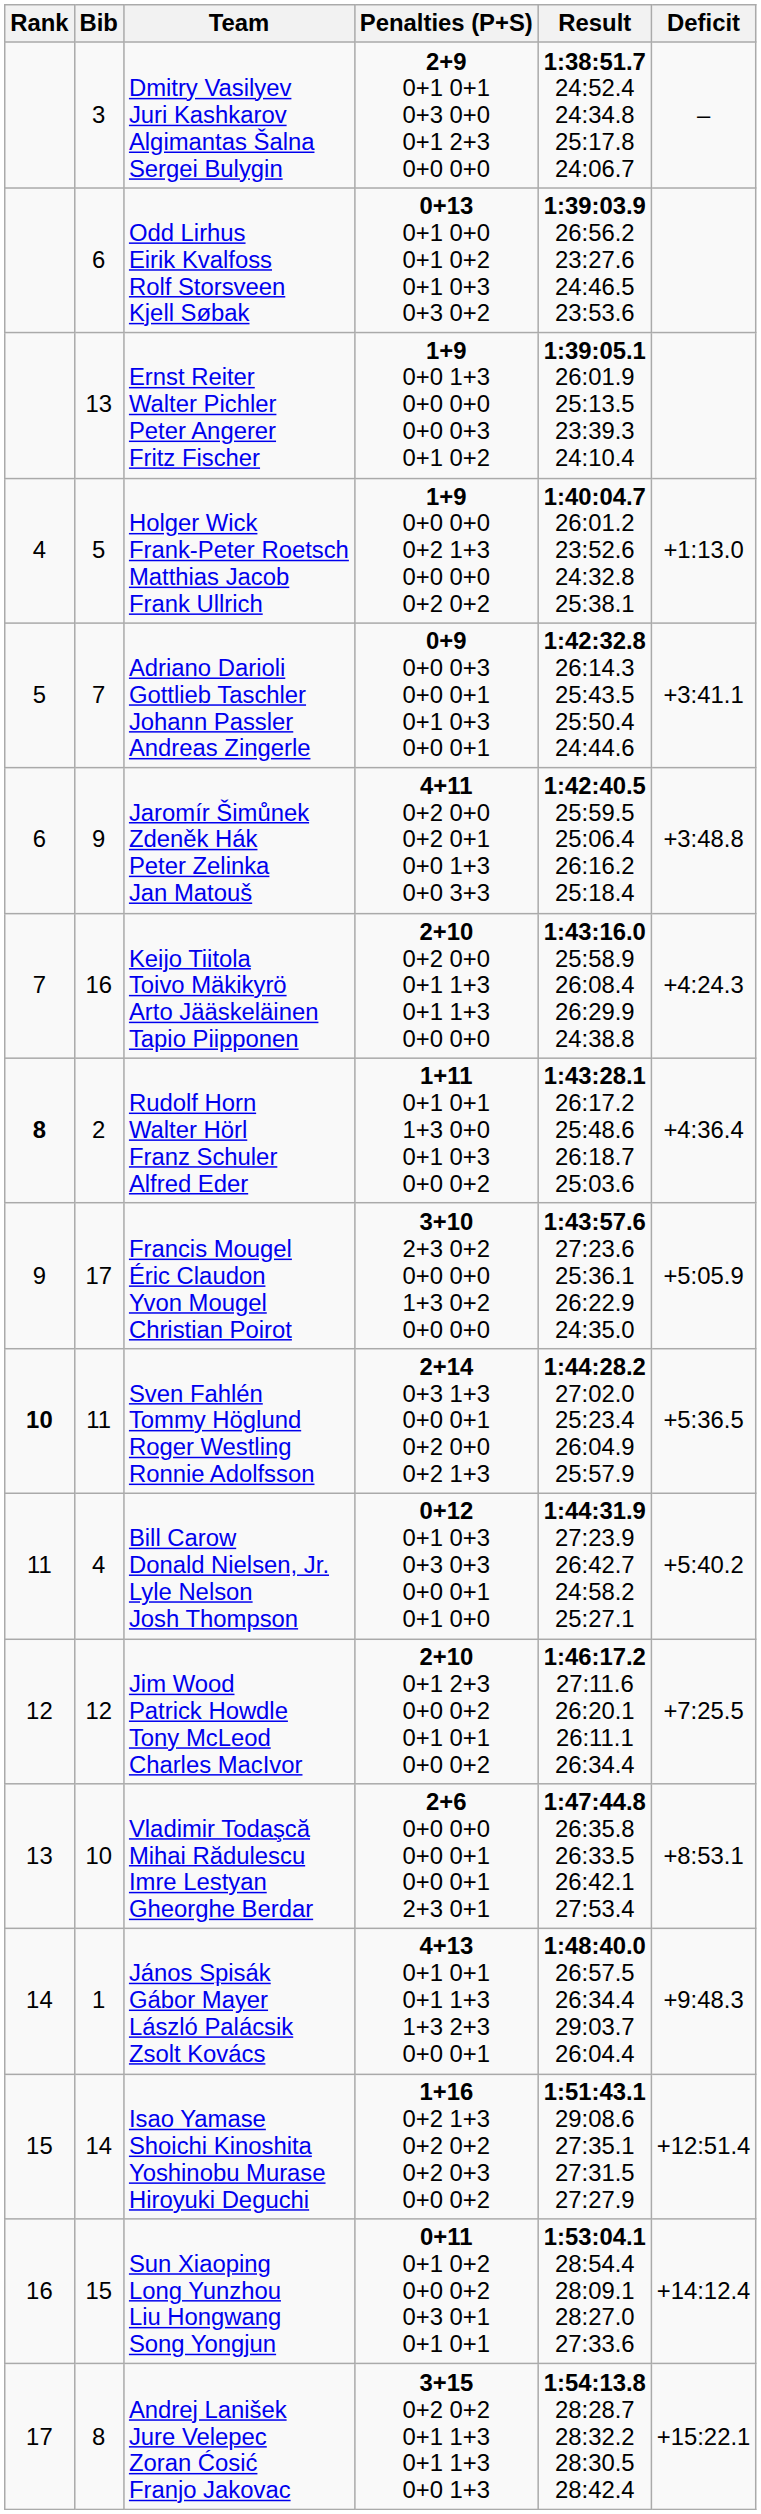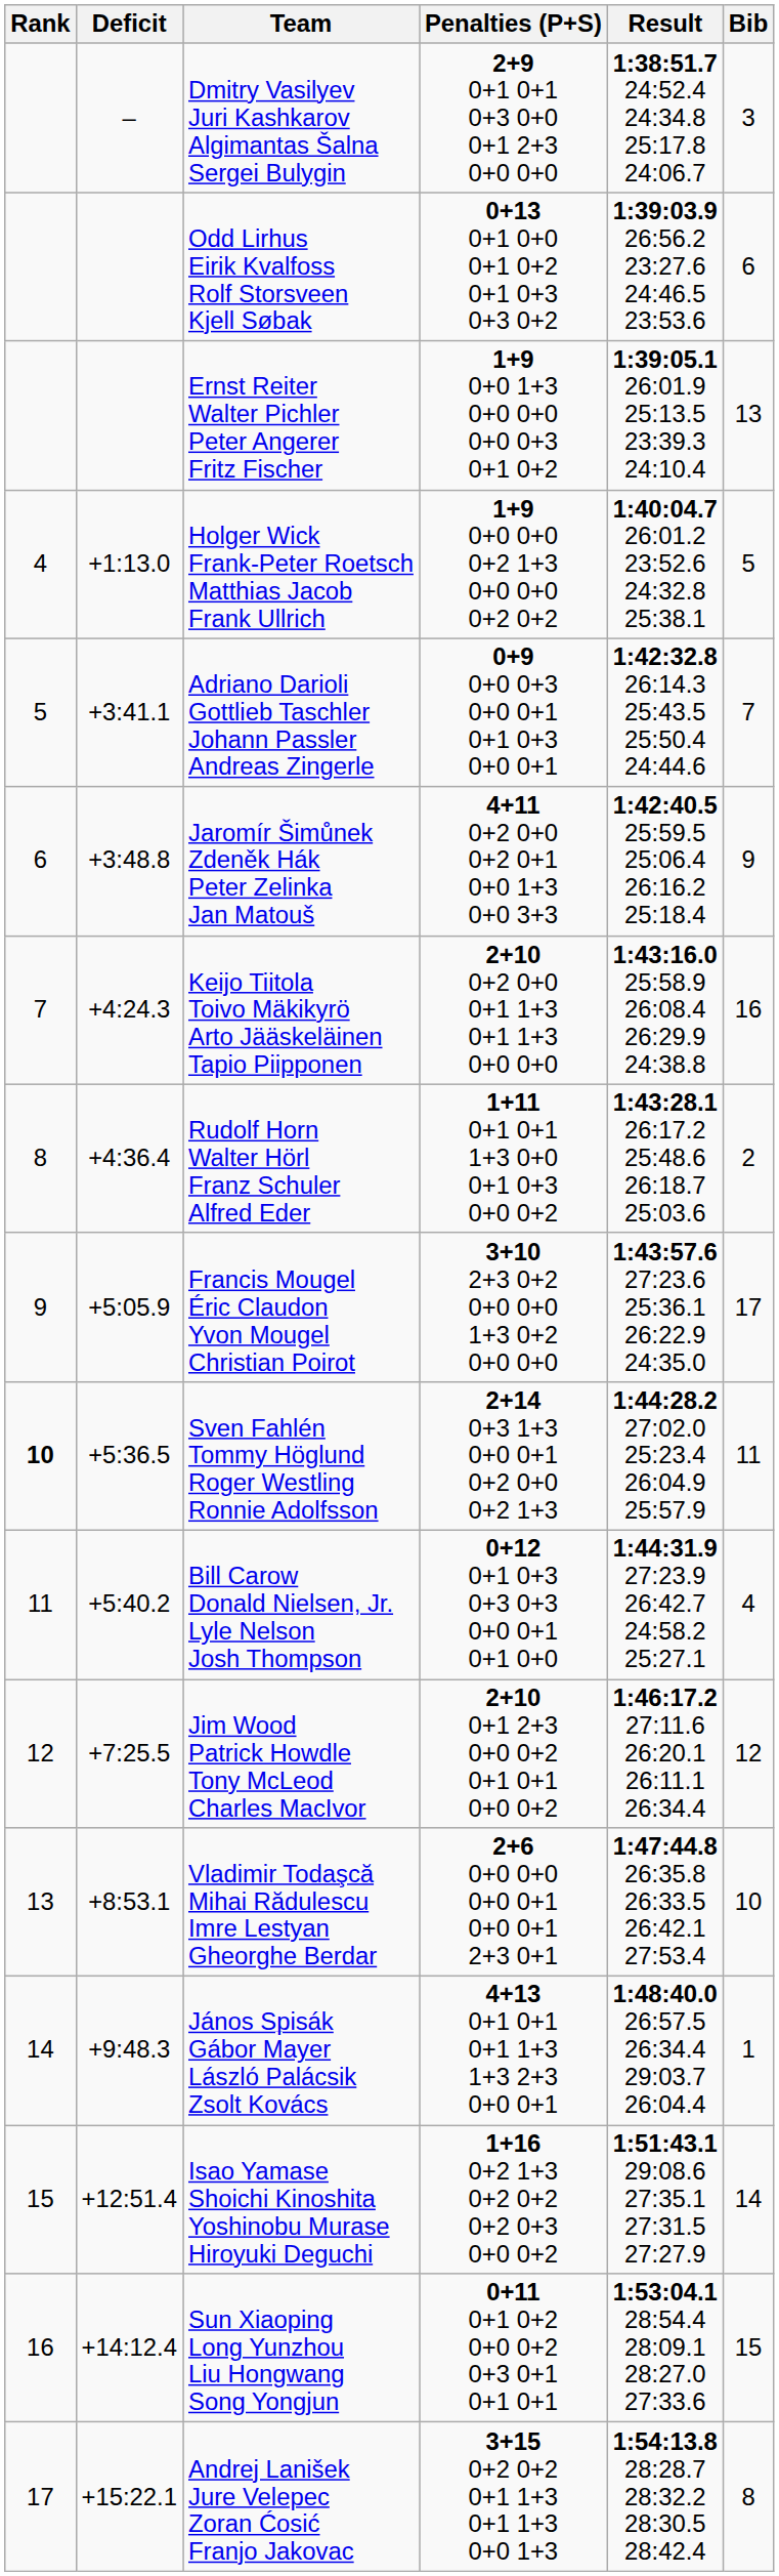columns swapped: Bib <-> Deficit
Rudolf Horn Walter Hörl Franz Schuler Alfred Eder | Rank: bold -> normal
